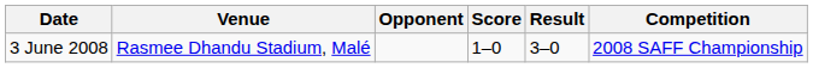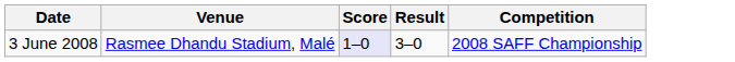- column: Opponent
3 June 2008 | Score: no background -> lavender background
